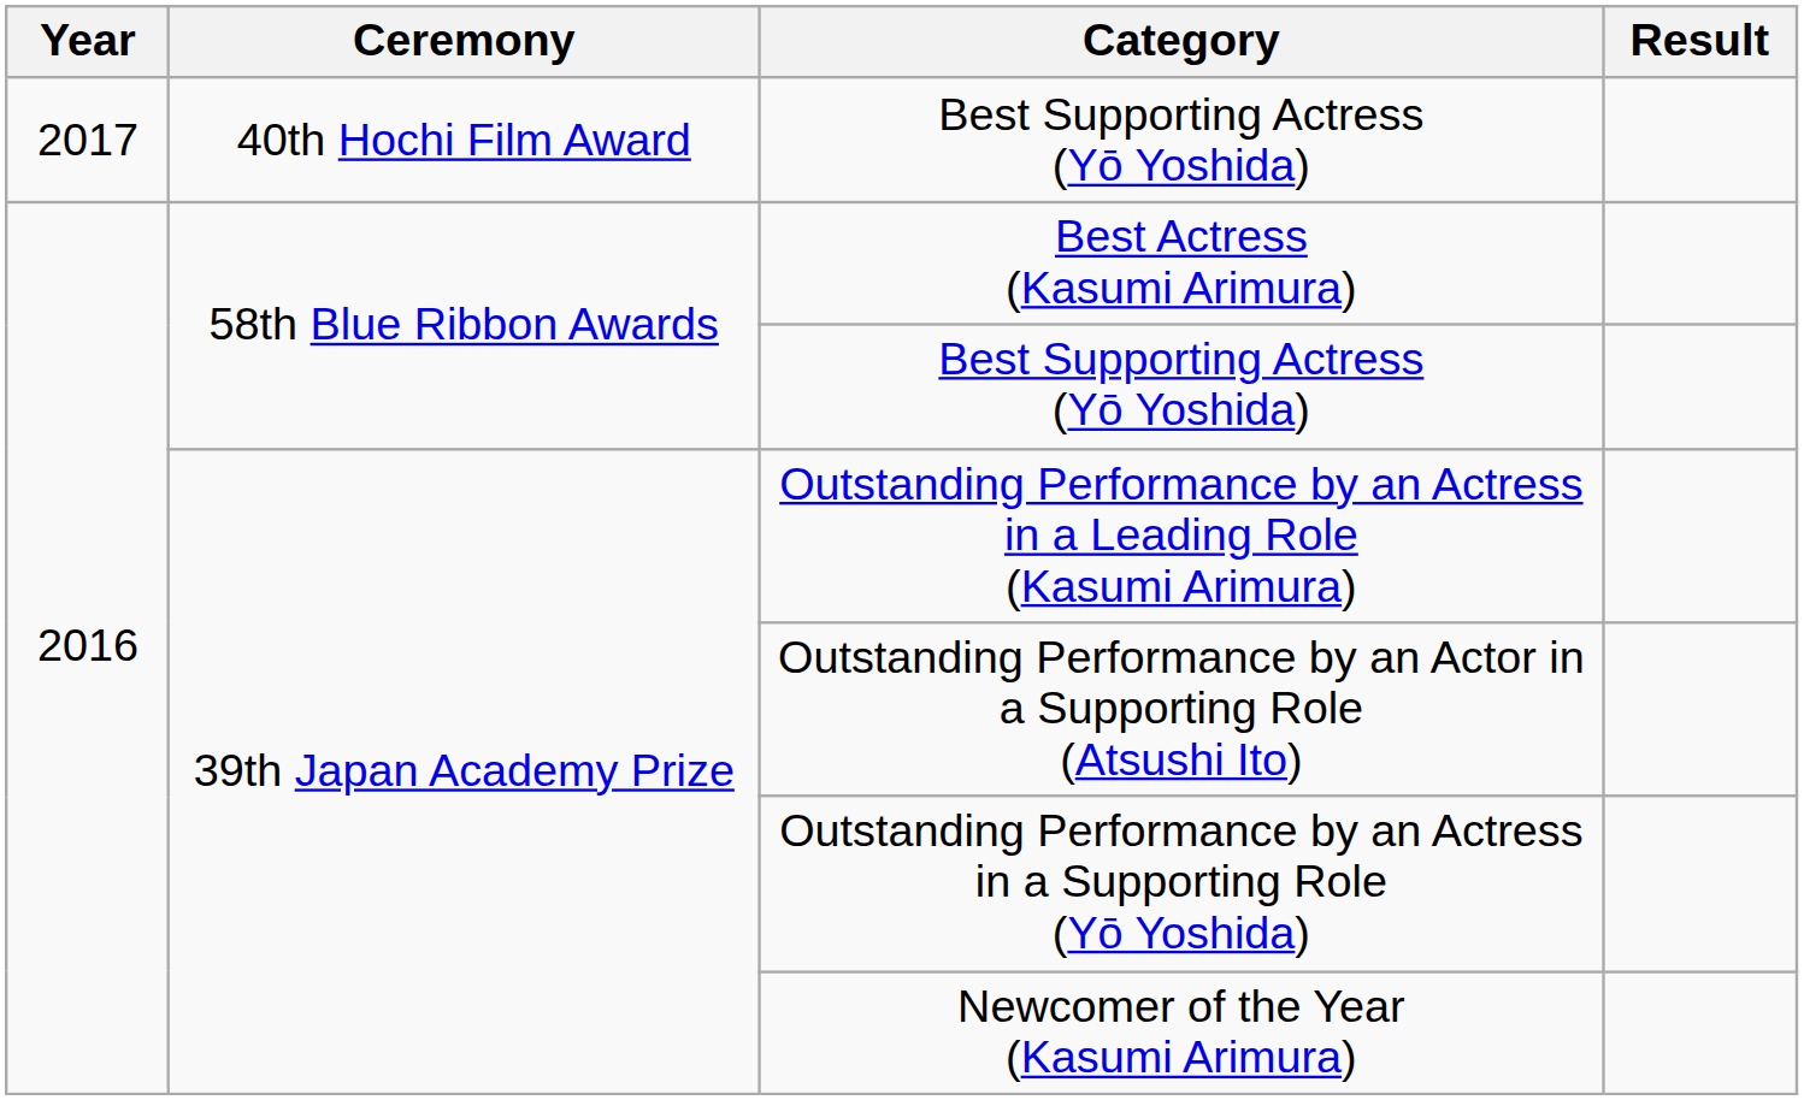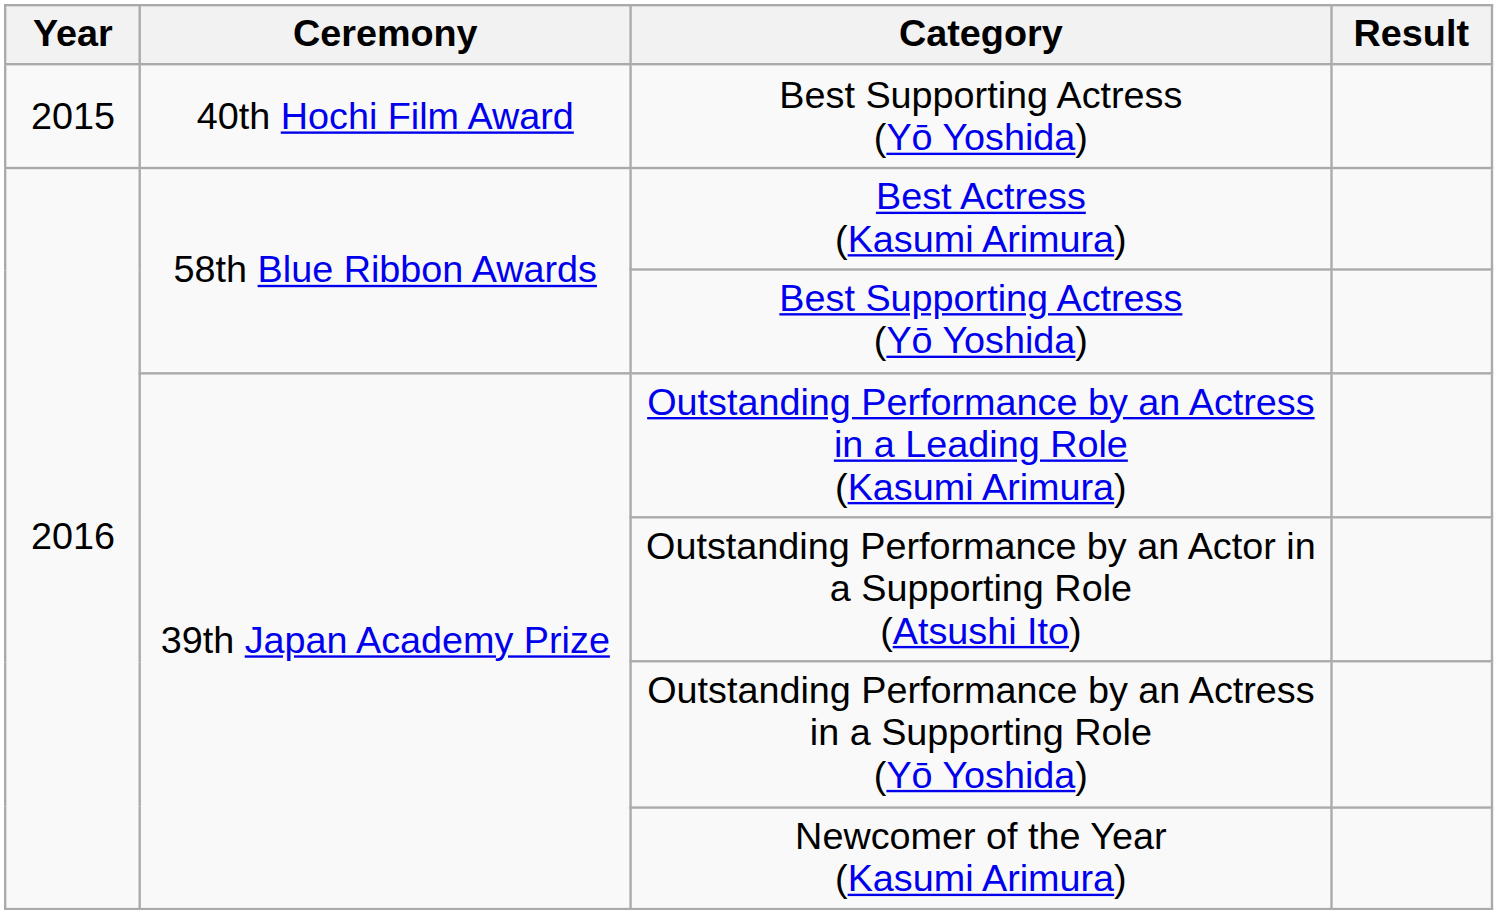40th Hochi Film Award / Best Supporting Actress (Yō Yoshida) | Year: 2017 -> 2015
